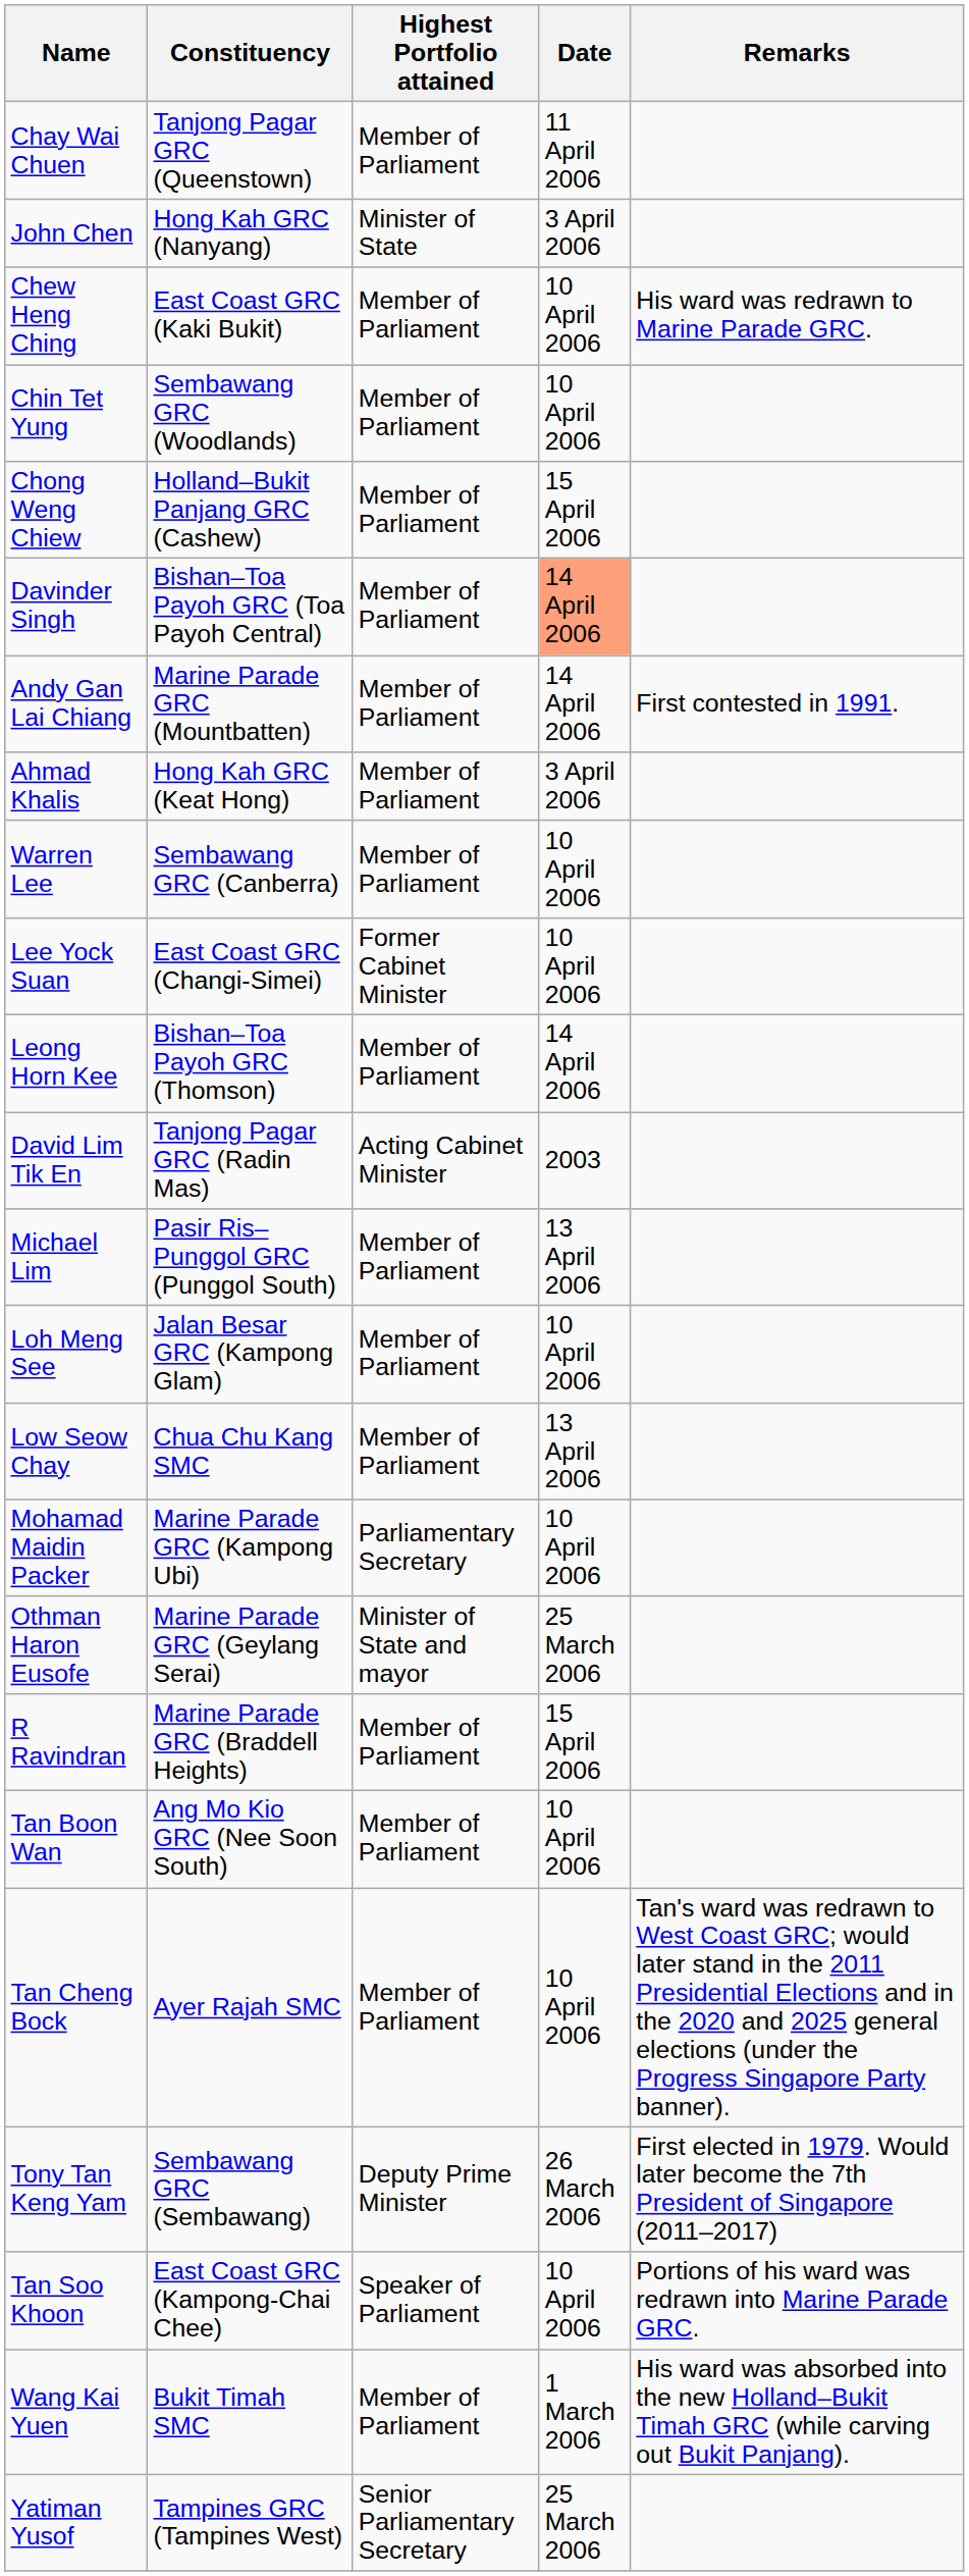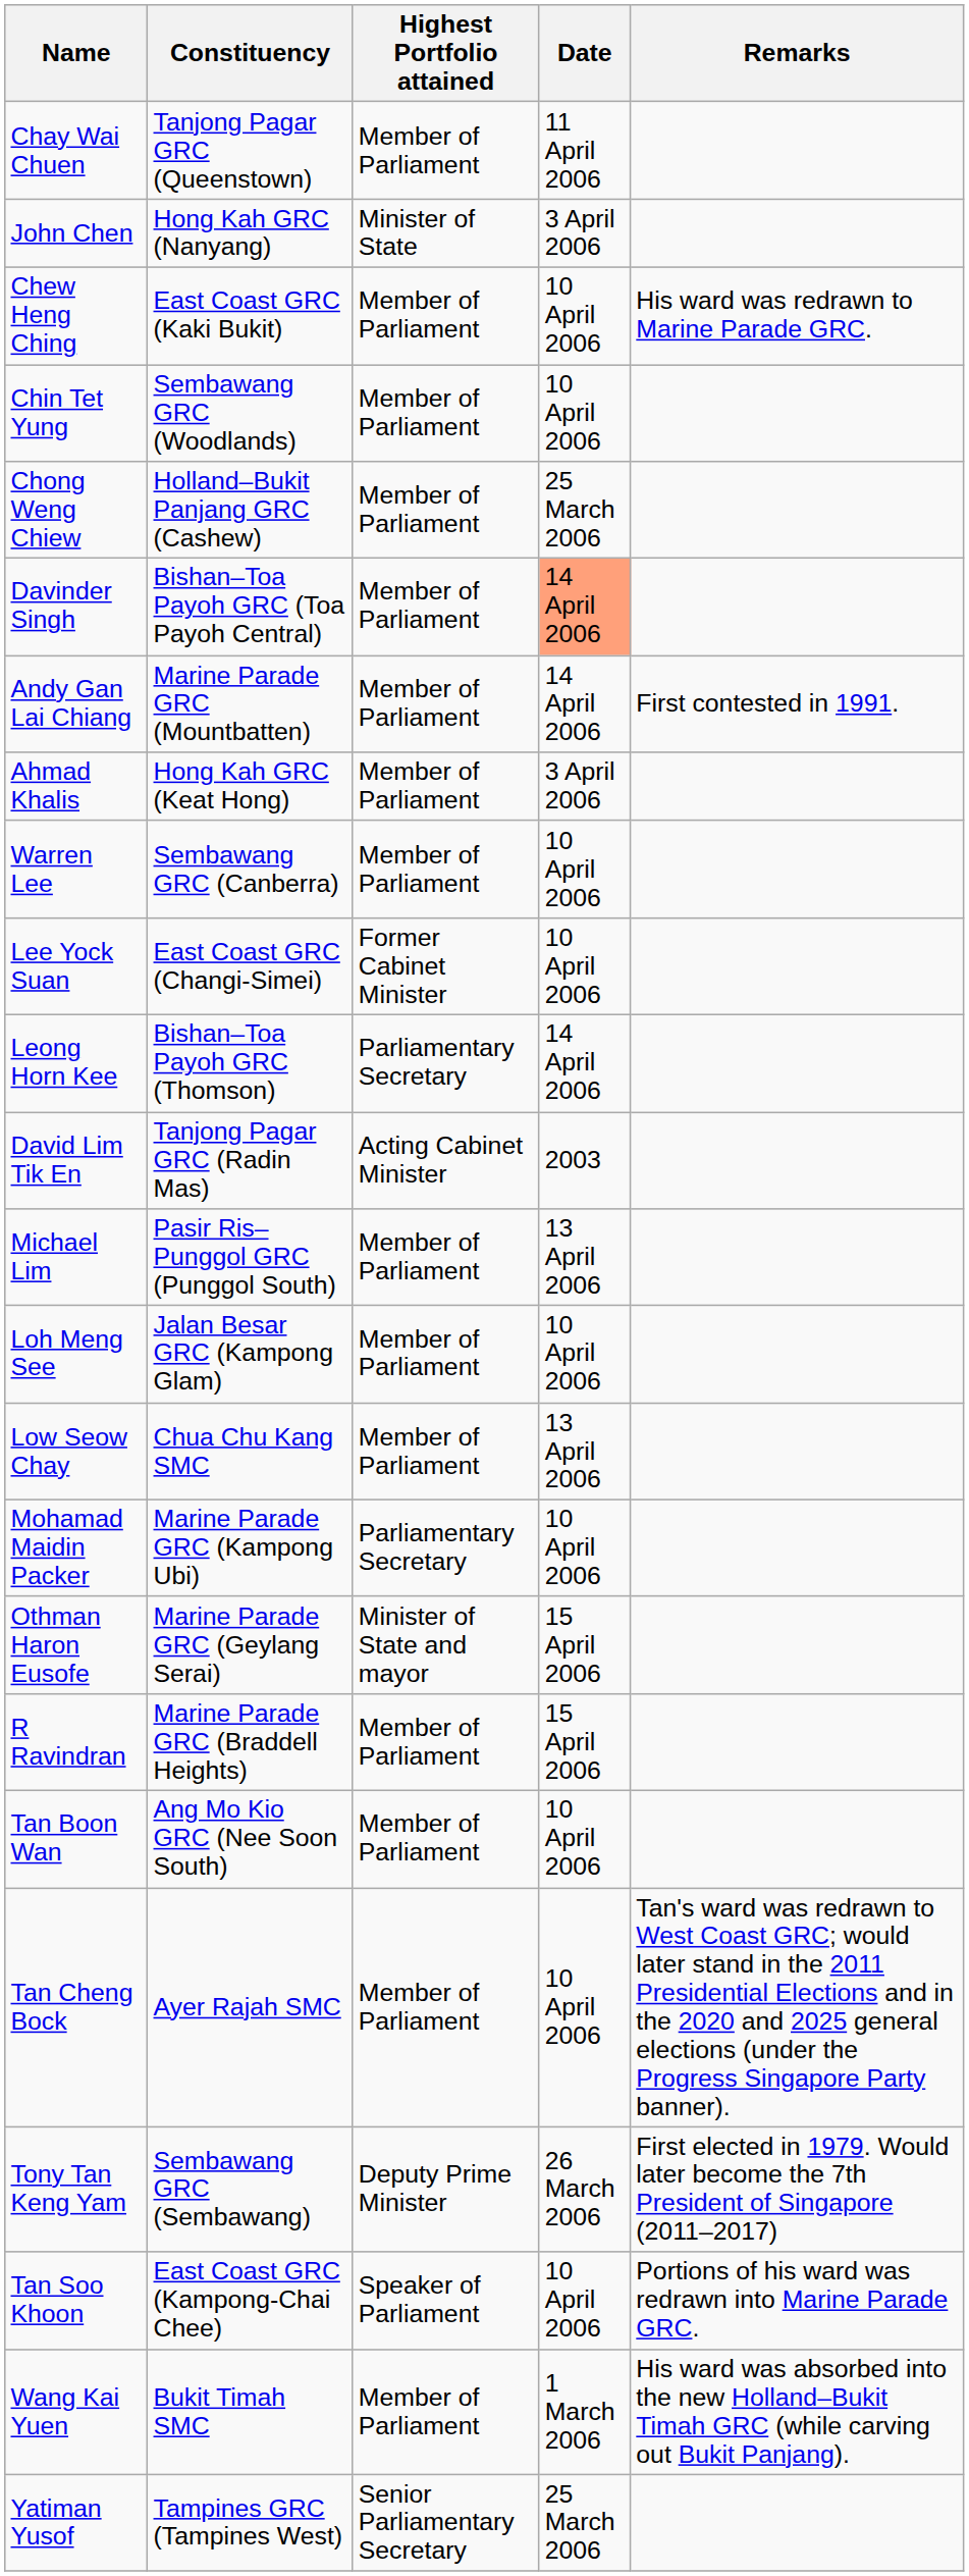Chong Weng Chiew | Date: 15 April 2006 -> 25 March 2006
Leong Horn Kee | Highest Portfolio attained: Member of Parliament -> Parliamentary Secretary
Othman Haron Eusofe | Date: 25 March 2006 -> 15 April 2006
